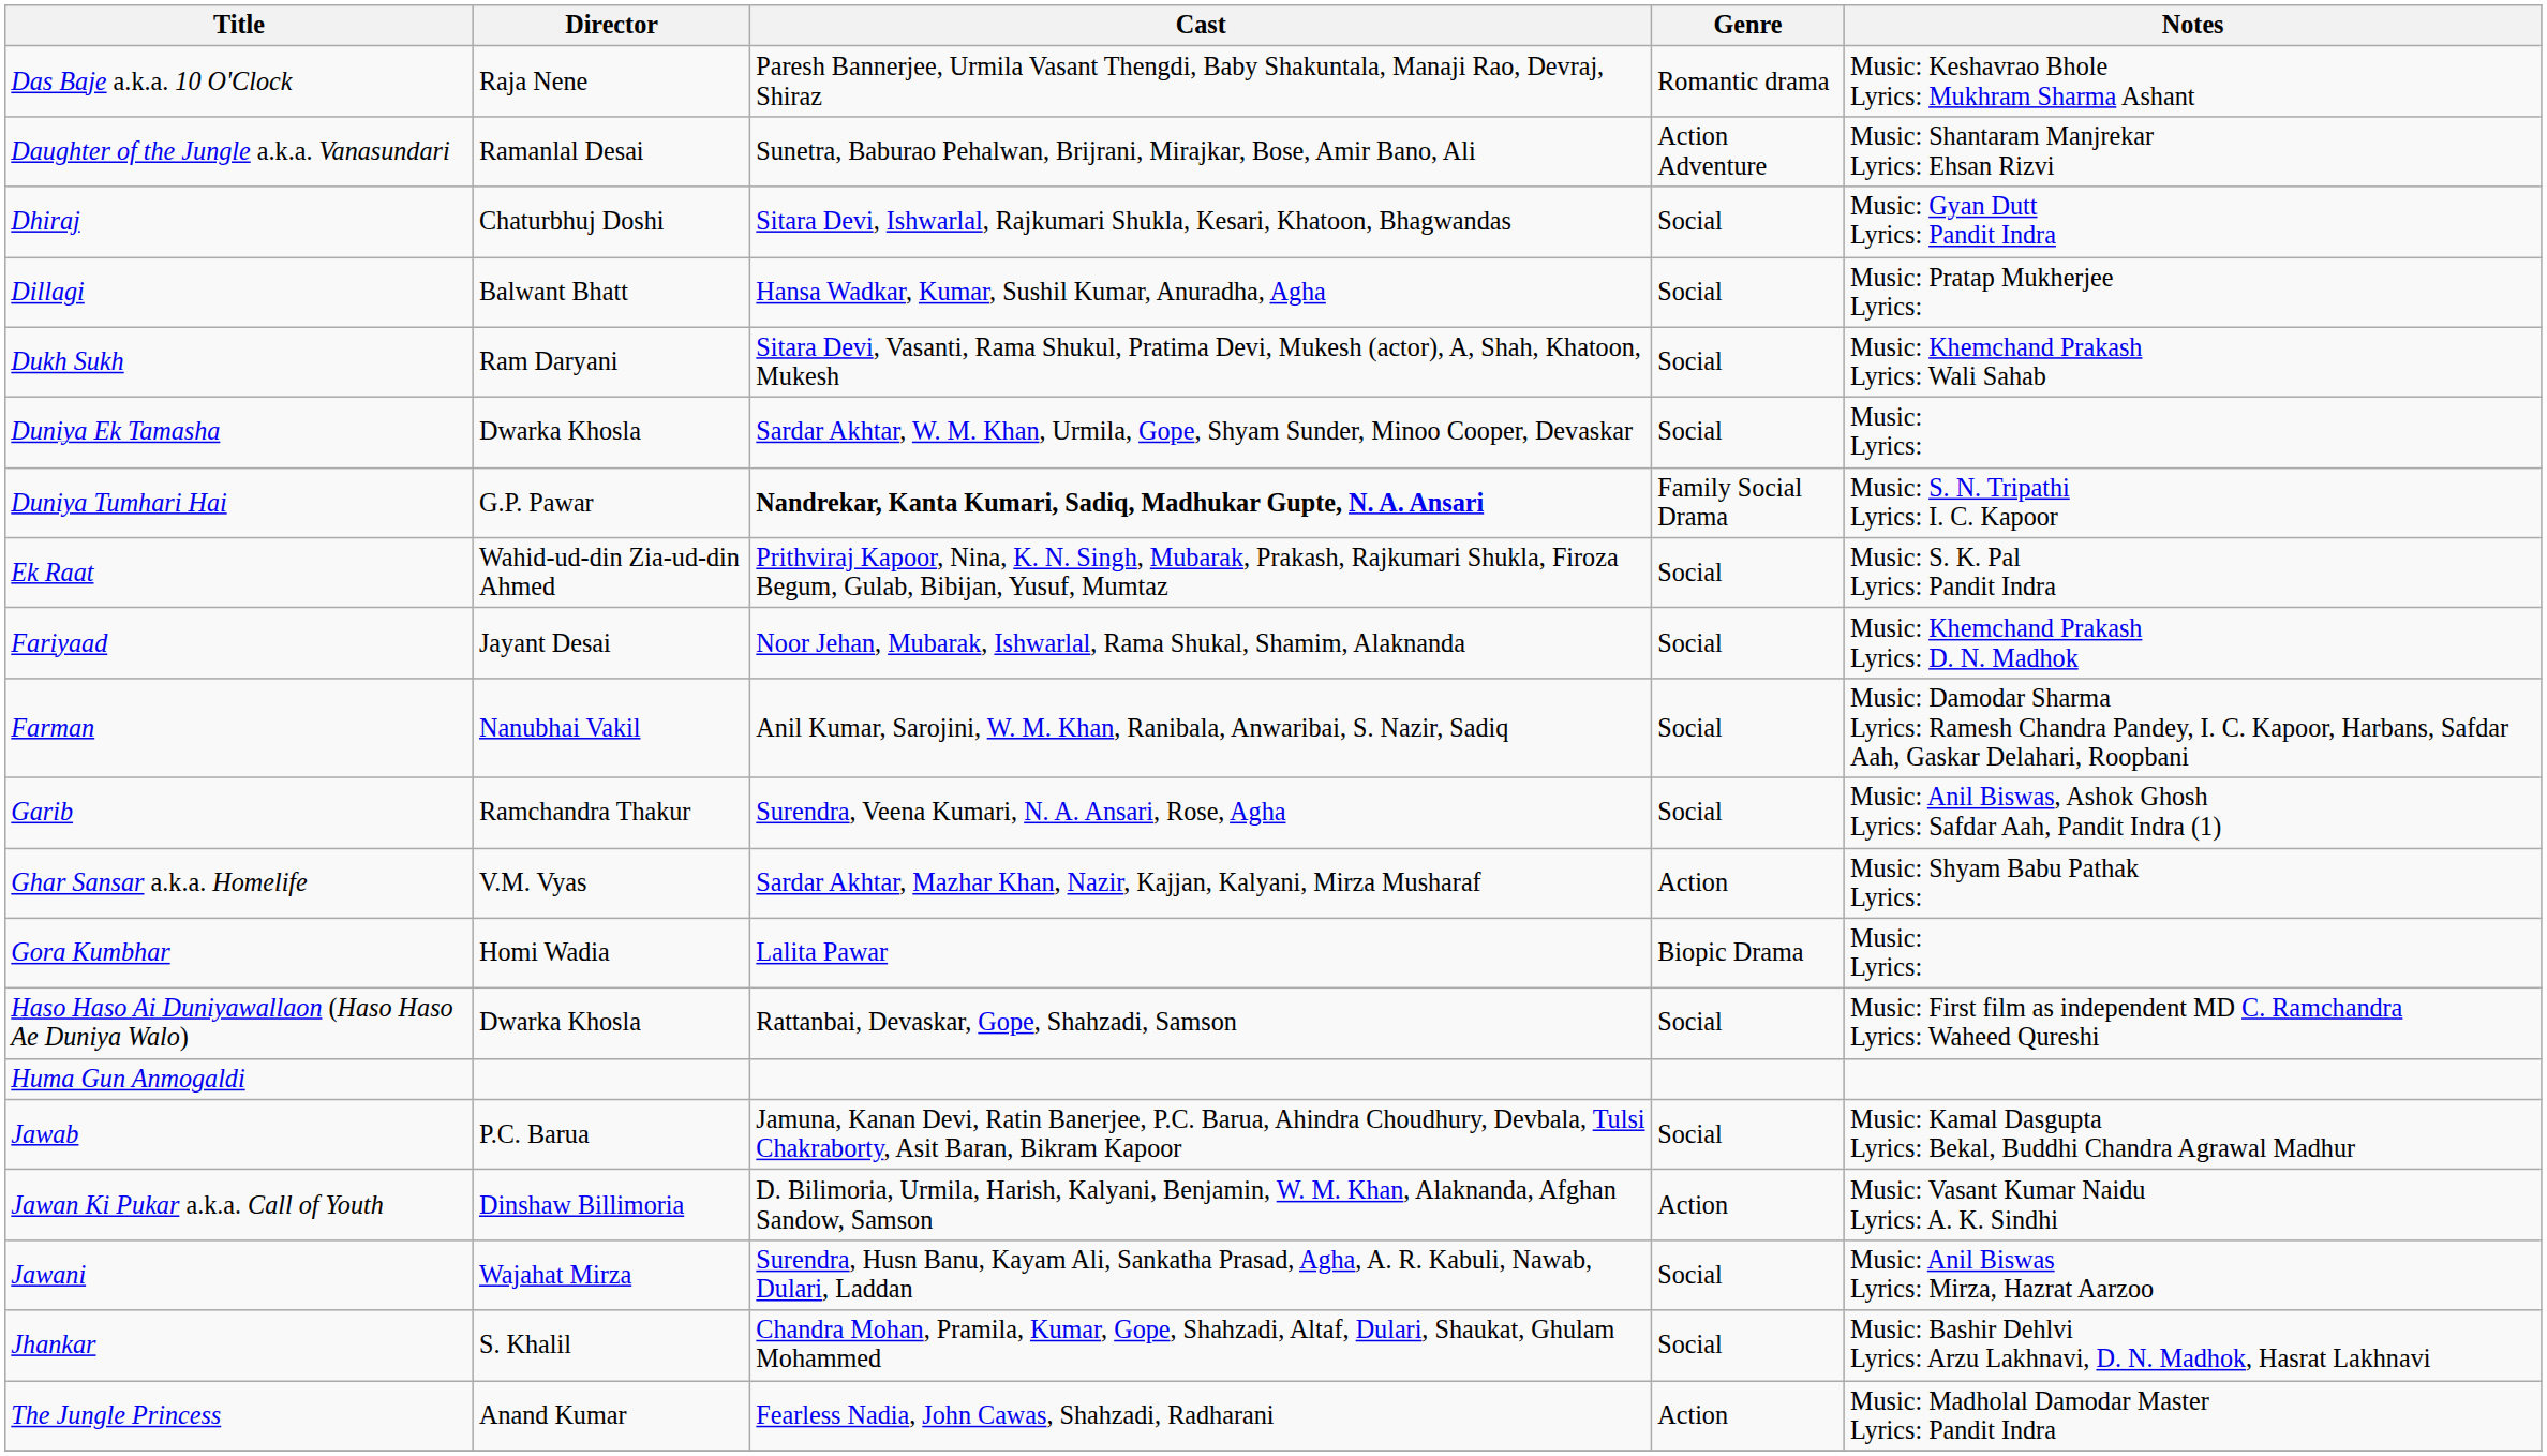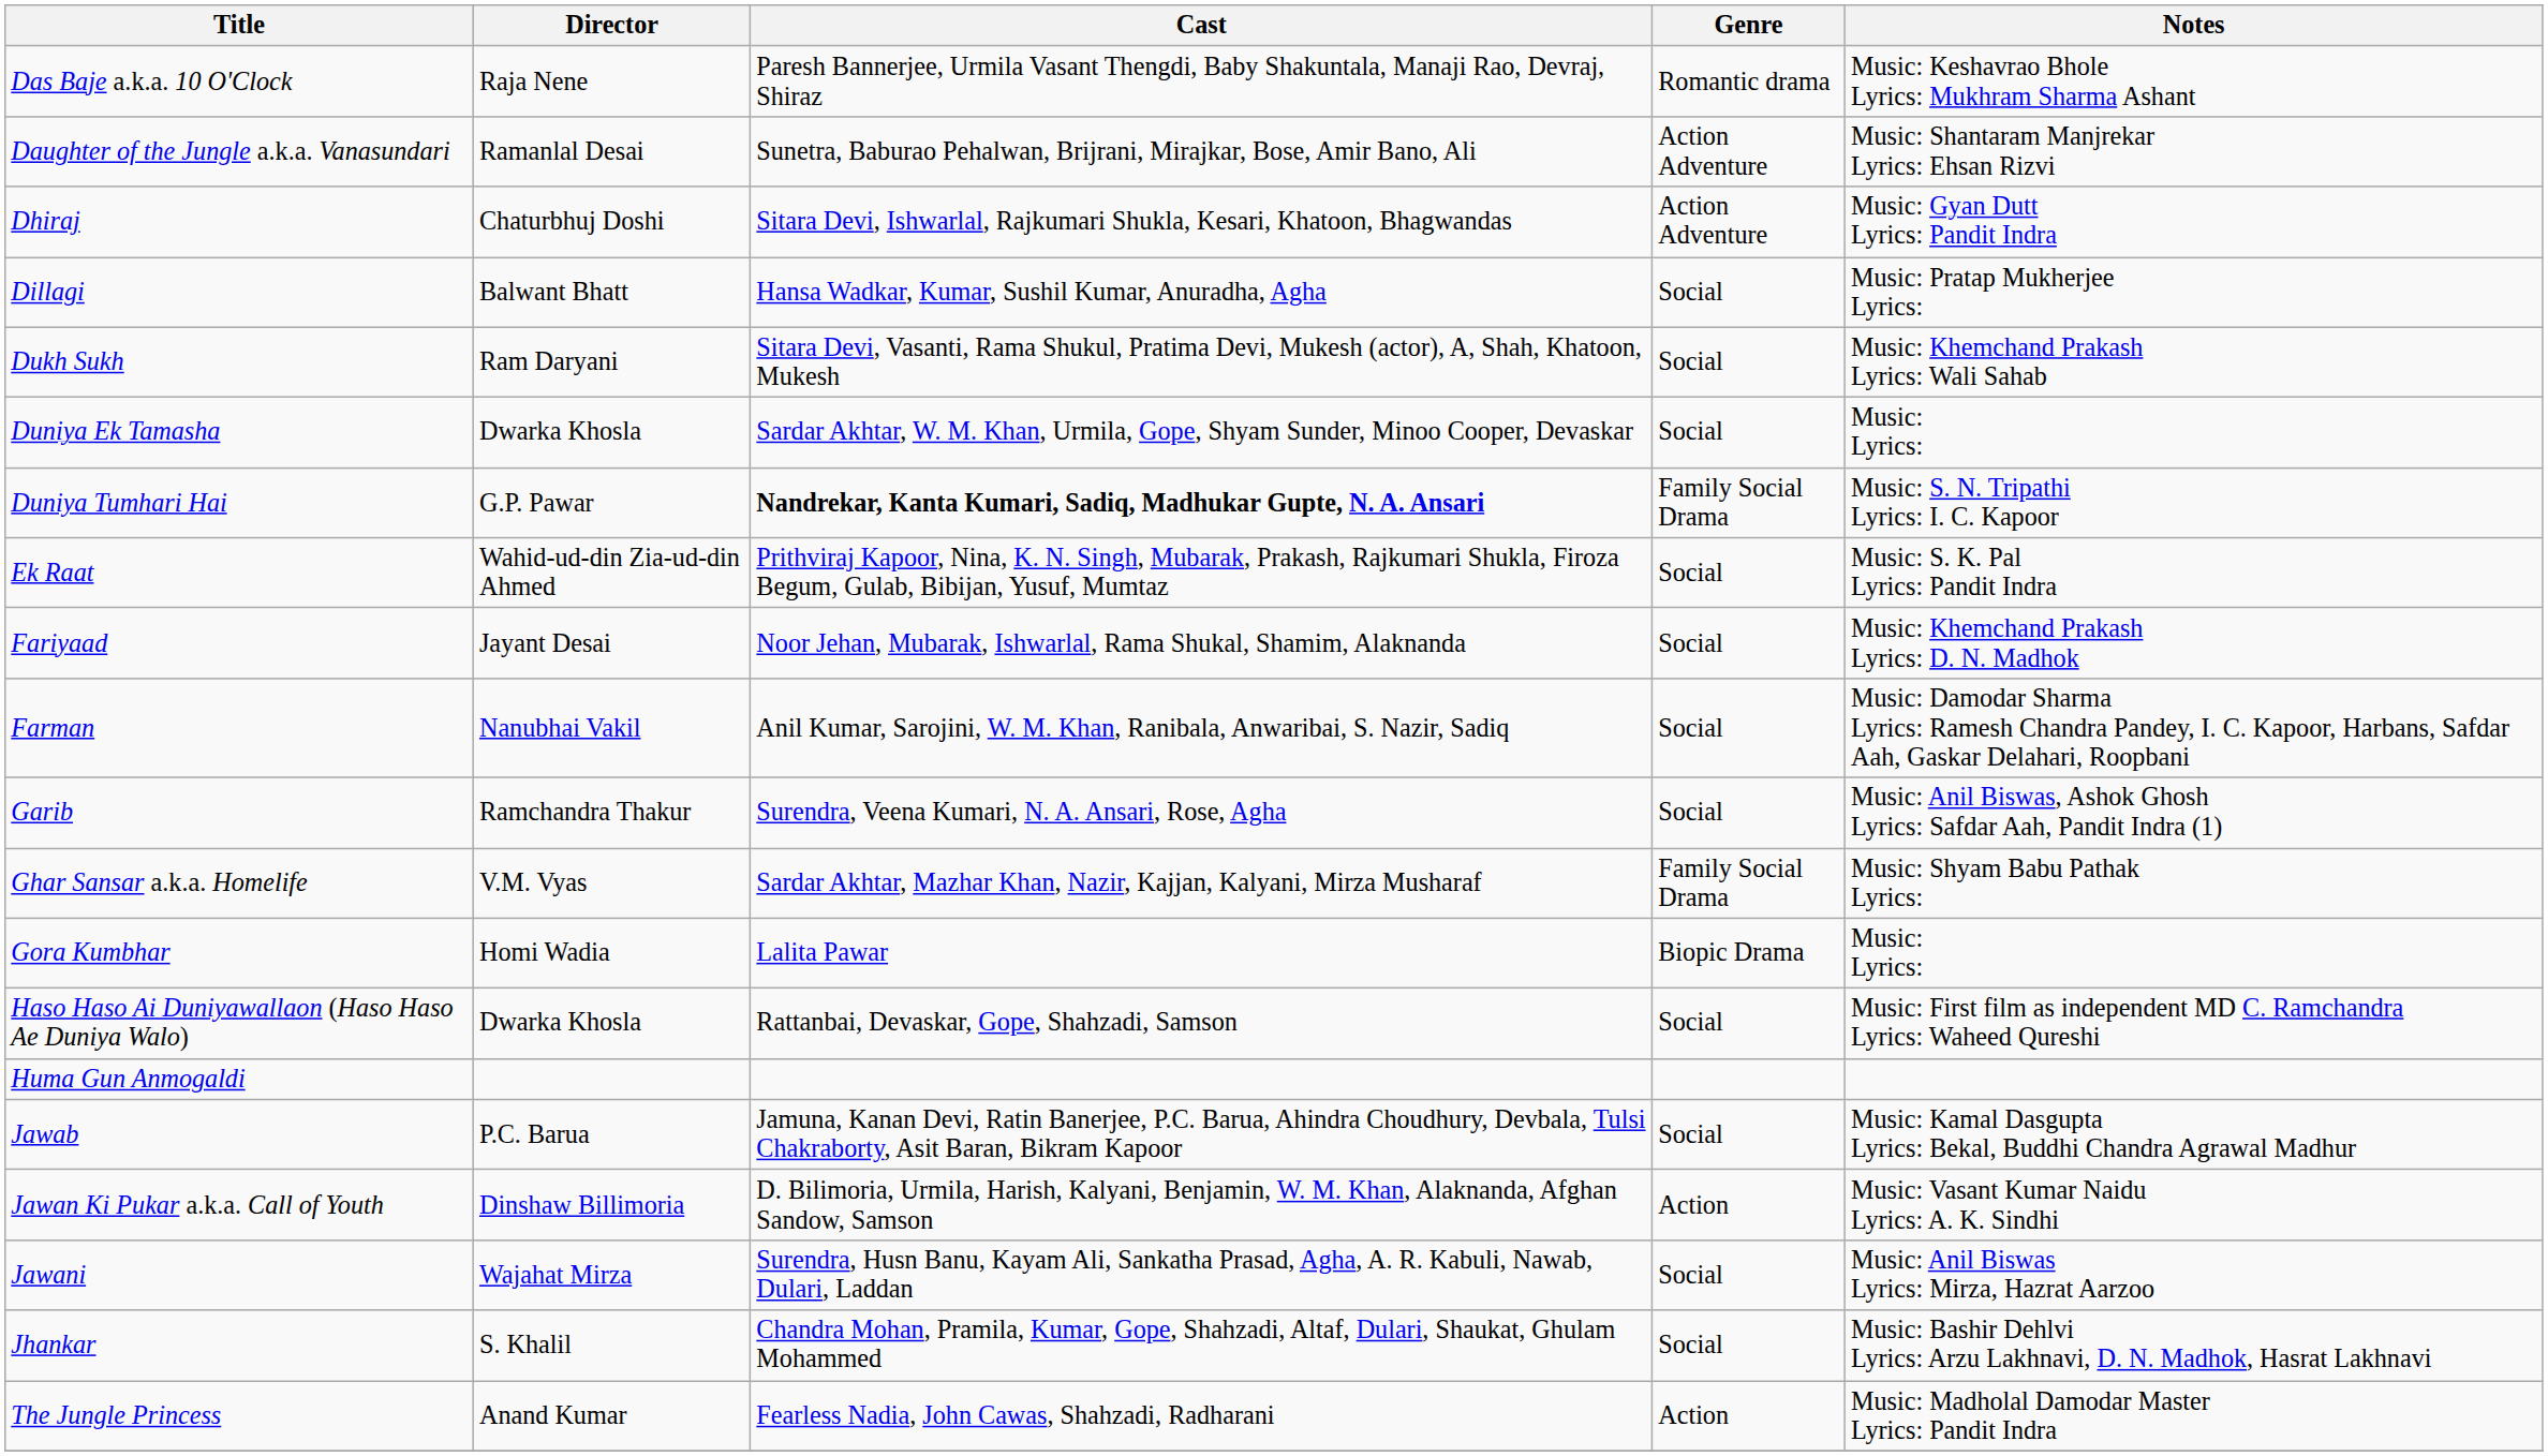Dhiraj | Genre: Social -> Action Adventure
Ghar Sansar a.k.a. Homelife | Genre: Action -> Family Social Drama
